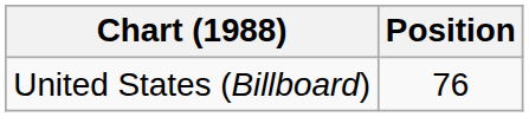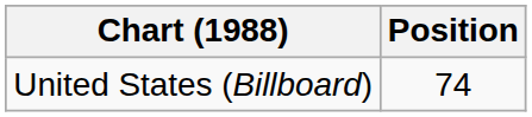United States (Billboard) | Position: 76 -> 74
